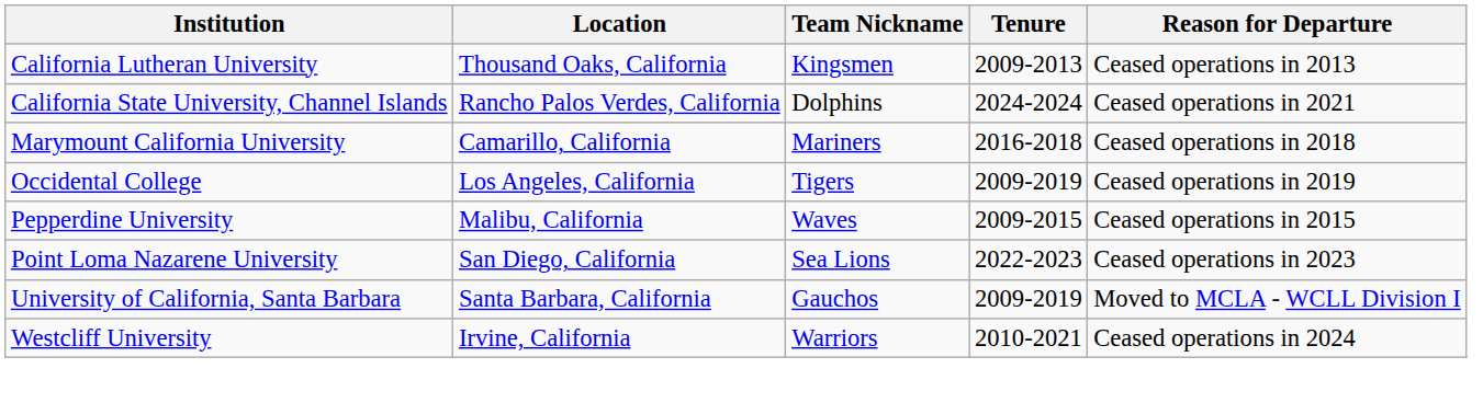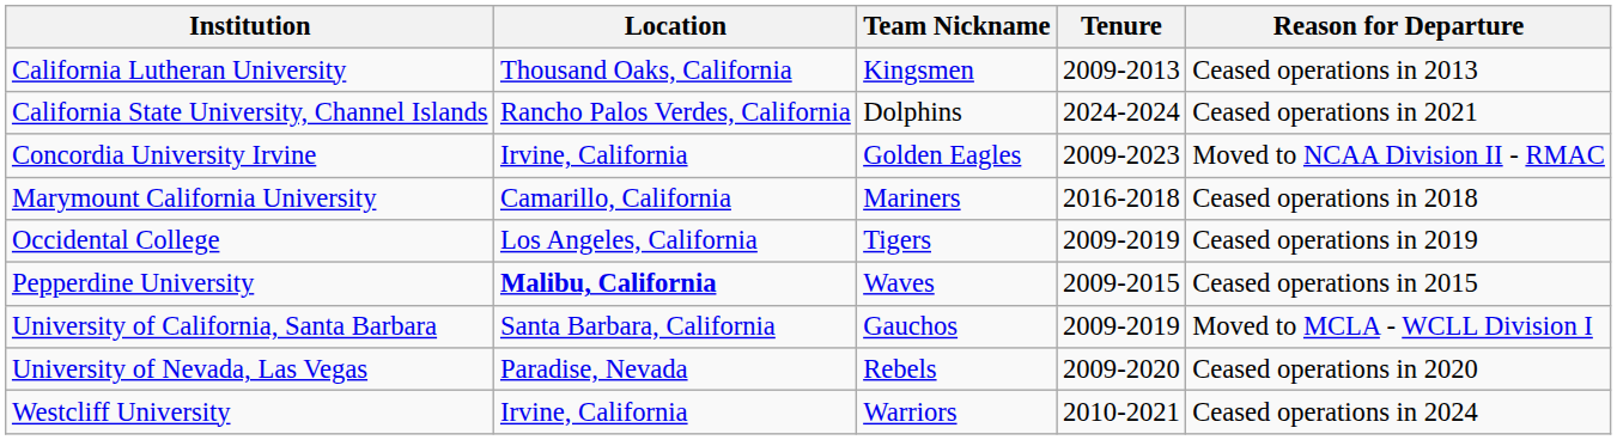+ row: Concordia University Irvine | Irvine, California | Golden Eagles | 2009-2023 | Moved to NCAA Division II - RMAC
Pepperdine University | Location: normal -> bold
- row: Point Loma Nazarene University | San Diego, California | Sea Lions | 2022-2023 | Ceased operations in 2023
+ row: University of Nevada, Las Vegas | Paradise, Nevada | Rebels | 2009-2020 | Ceased operations in 2020
